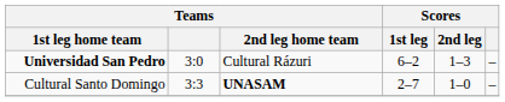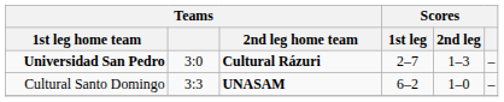Universidad San Pedro | Teams / 2nd leg home team: normal -> bold
Universidad San Pedro | Scores / 1st leg: 6–2 -> 2–7
Cultural Santo Domingo | Scores / 1st leg: 2–7 -> 6–2
